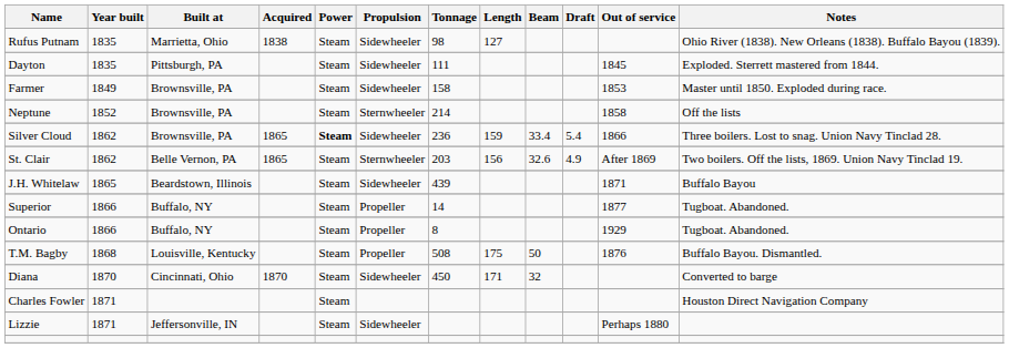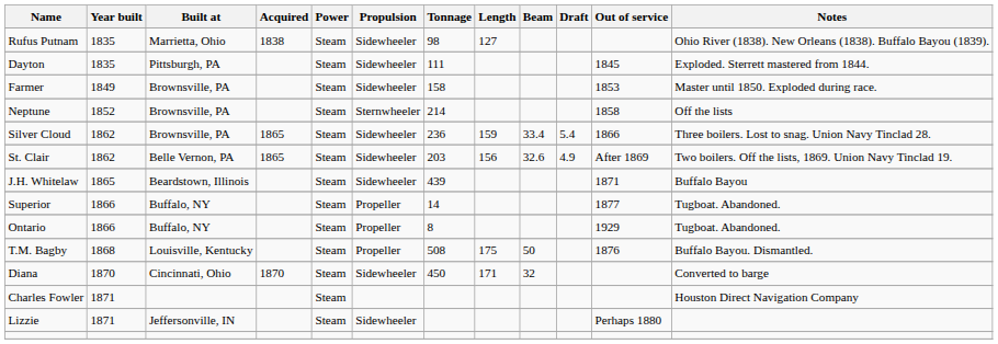Silver Cloud | Power: bold -> normal
St. Clair | Propulsion: Sternwheeler -> Sidewheeler
